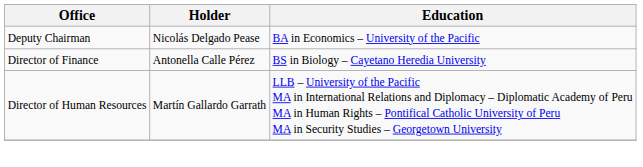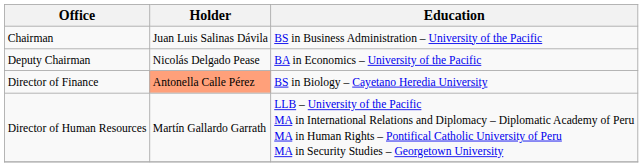+ row: Chairman | Juan Luis Salinas Dávila | BS in Business Administration – University of the Pacific
Director of Finance | Holder: no background -> lightsalmon background
